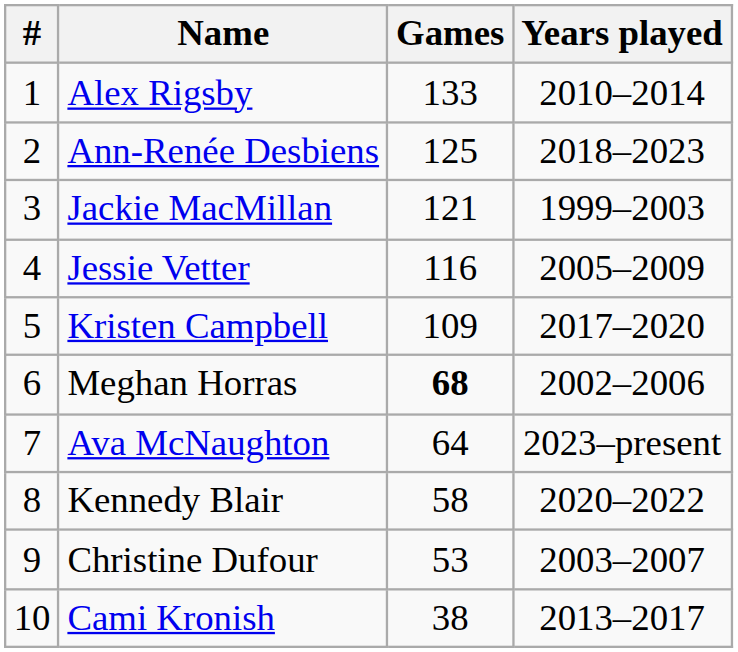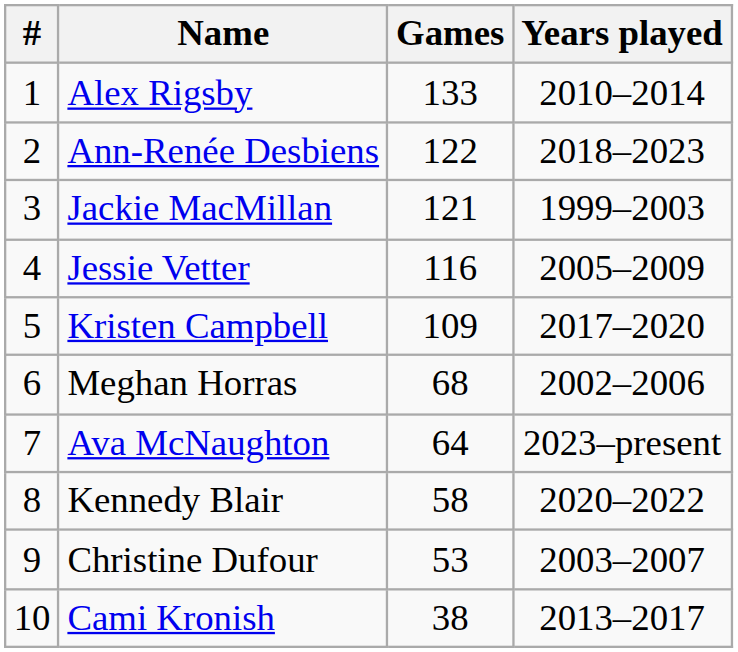Ann-Renée Desbiens | Games: 125 -> 122
Meghan Horras | Games: bold -> normal
